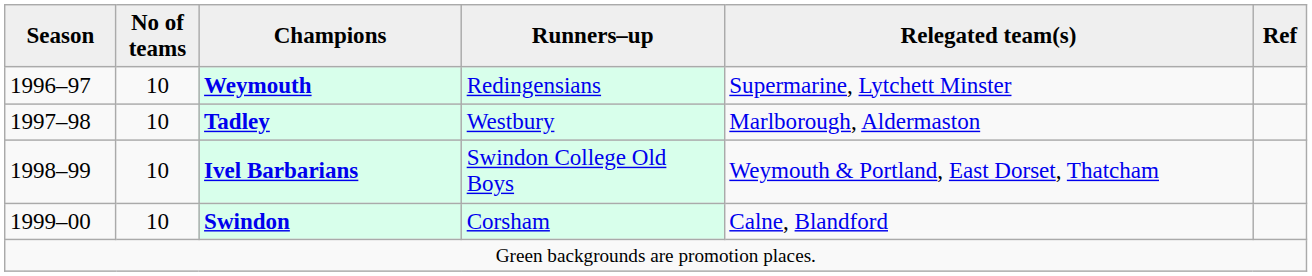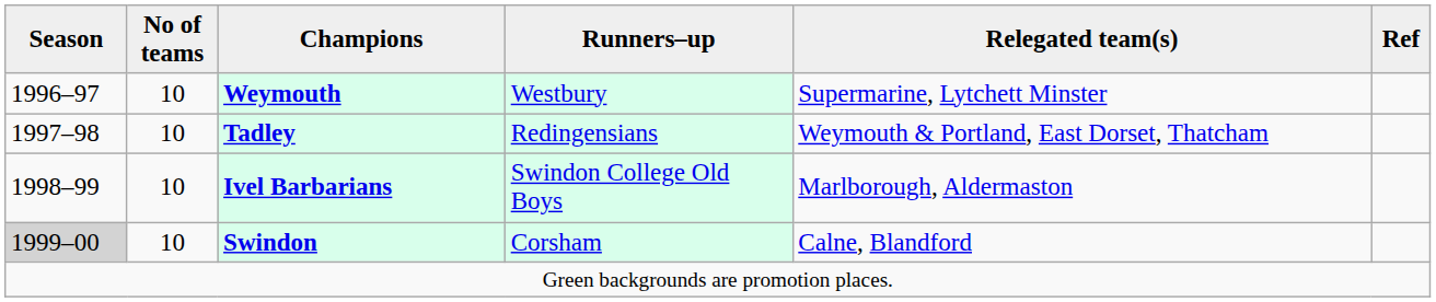Weymouth | Runners–up: Redingensians -> Westbury
Tadley | Runners–up: Westbury -> Redingensians
Tadley | Relegated team(s): Marlborough, Aldermaston -> Weymouth & Portland, East Dorset, Thatcham
Ivel Barbarians | Relegated team(s): Weymouth & Portland, East Dorset, Thatcham -> Marlborough, Aldermaston
Swindon | Season: no background -> lightgrey background
